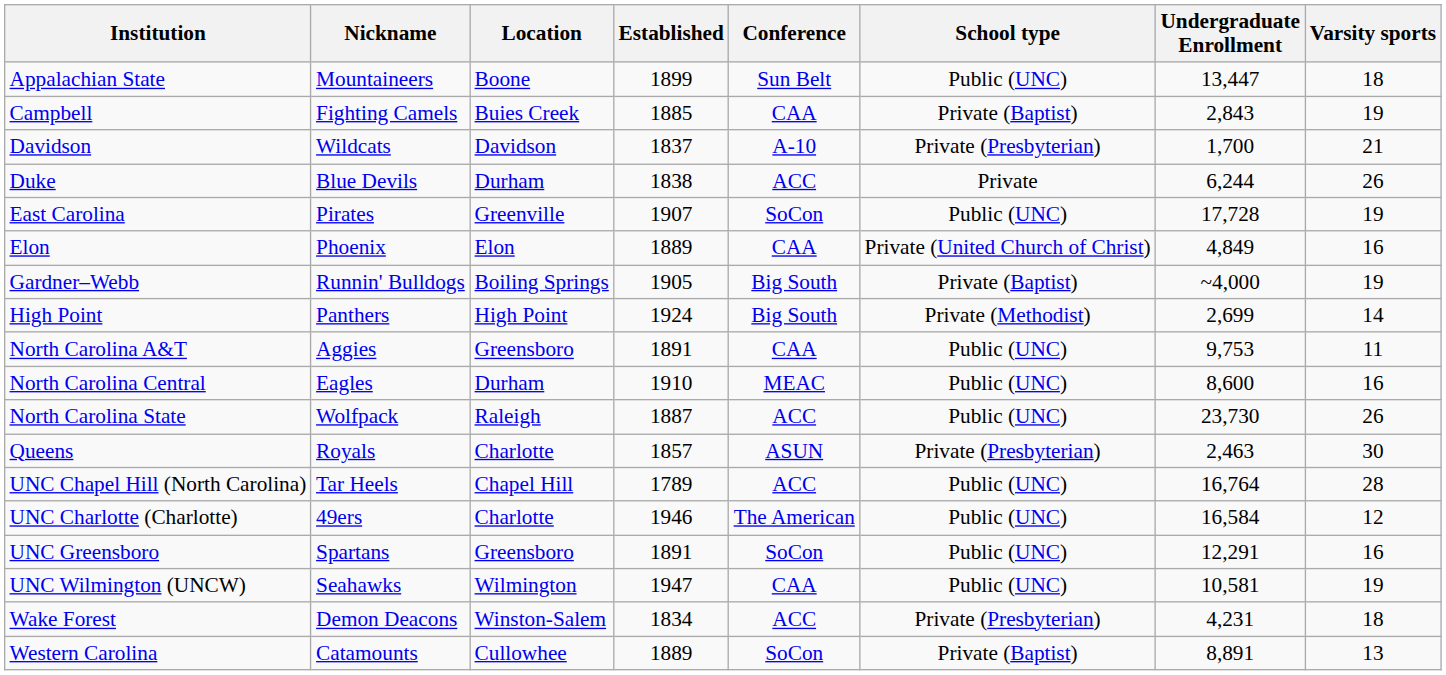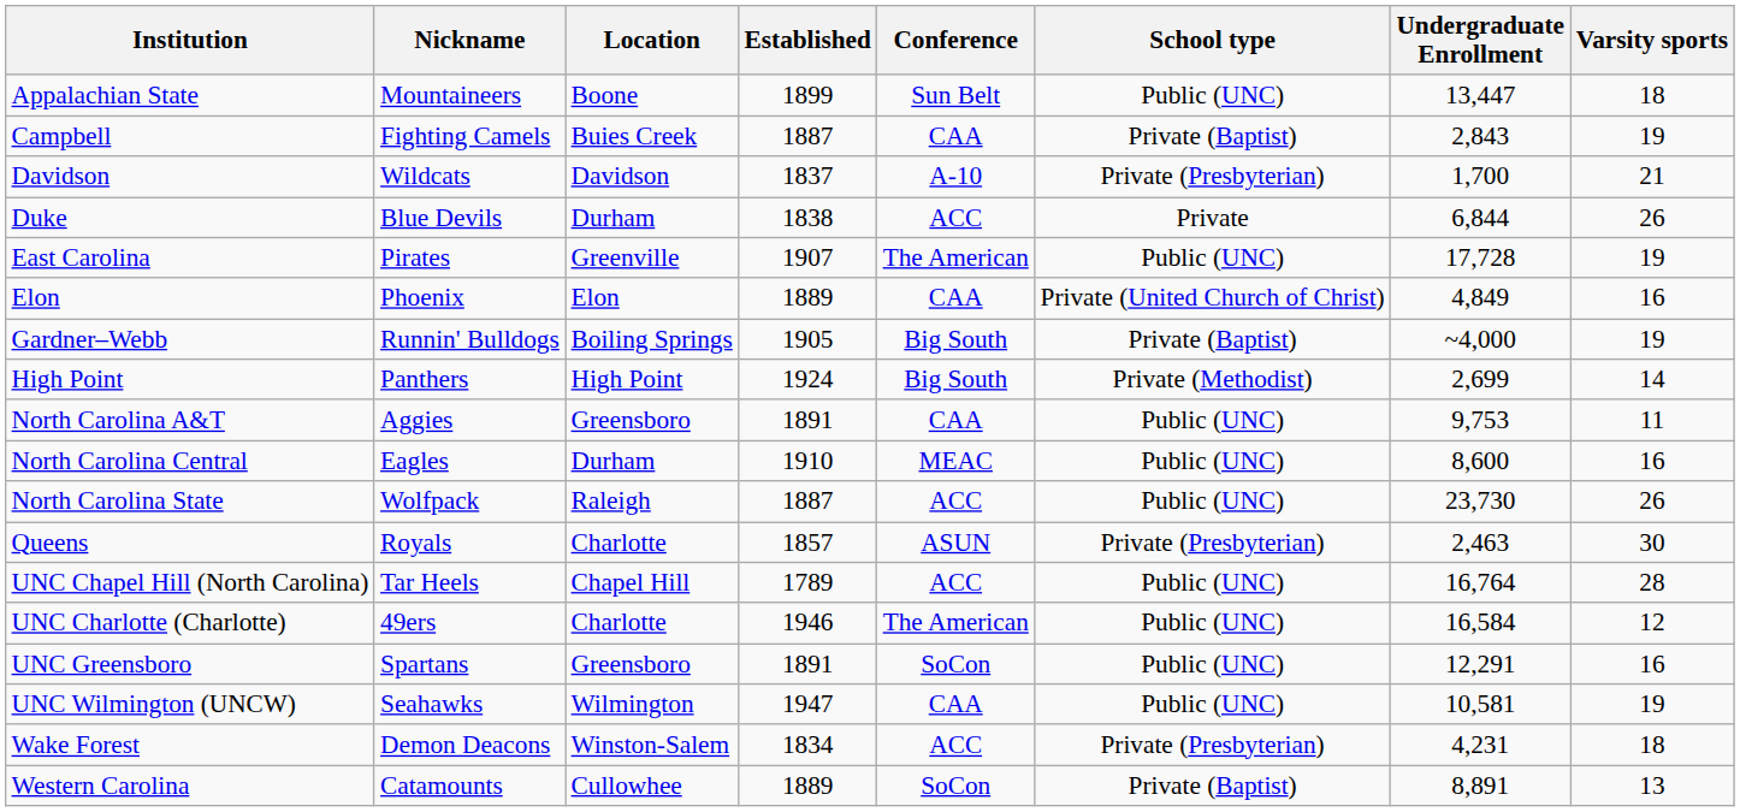Campbell | Established: 1885 -> 1887
Duke | Undergraduate Enrollment: 6,244 -> 6,844
East Carolina | Conference: SoCon -> The American
